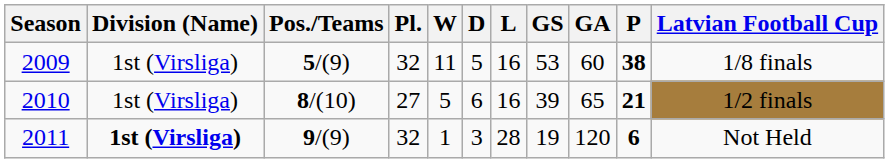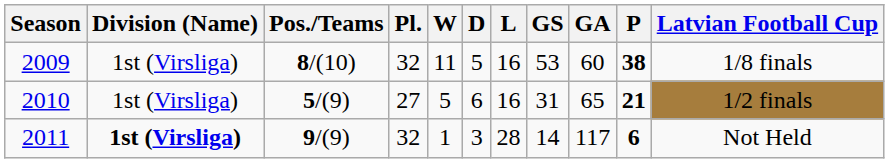2009 | Pos./Teams: 5/(9) -> 8/(10)
2010 | Pos./Teams: 8/(10) -> 5/(9)
2010 | GS: 39 -> 31
2011 | GS: 19 -> 14
2011 | GA: 120 -> 117
